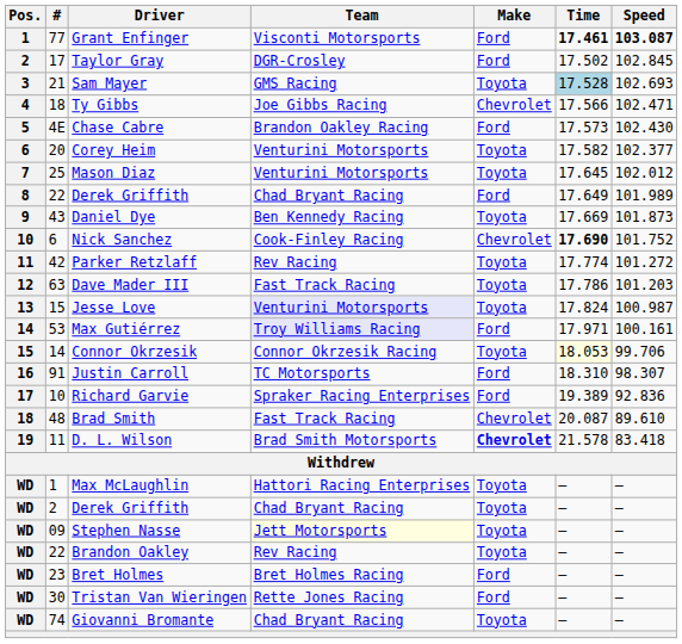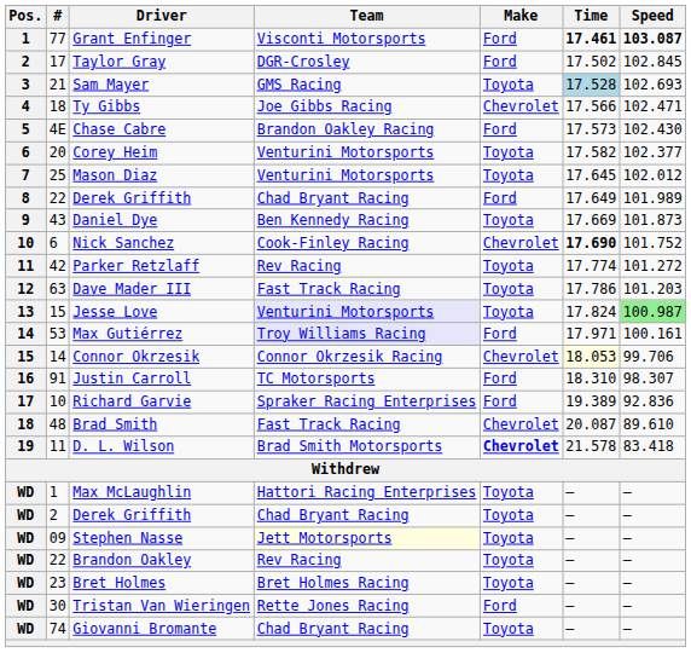Jesse Love | Speed: no background -> lightgreen background
Connor Okrzesik | Make: Toyota -> Chevrolet
Bret Holmes | Make: Ford -> Toyota
